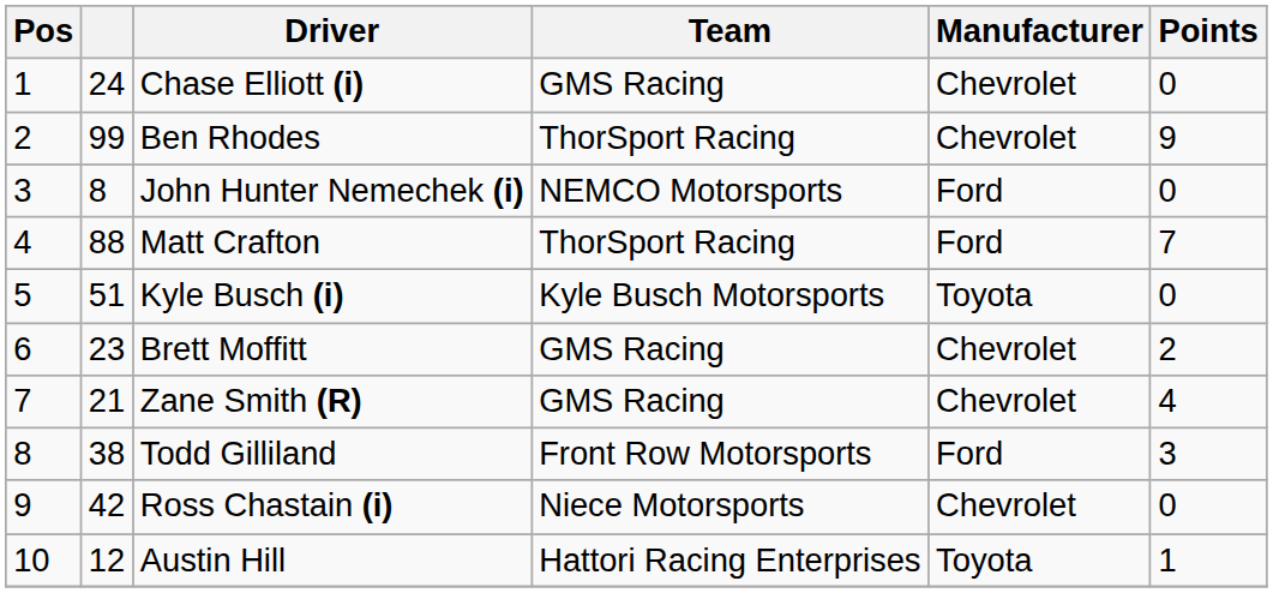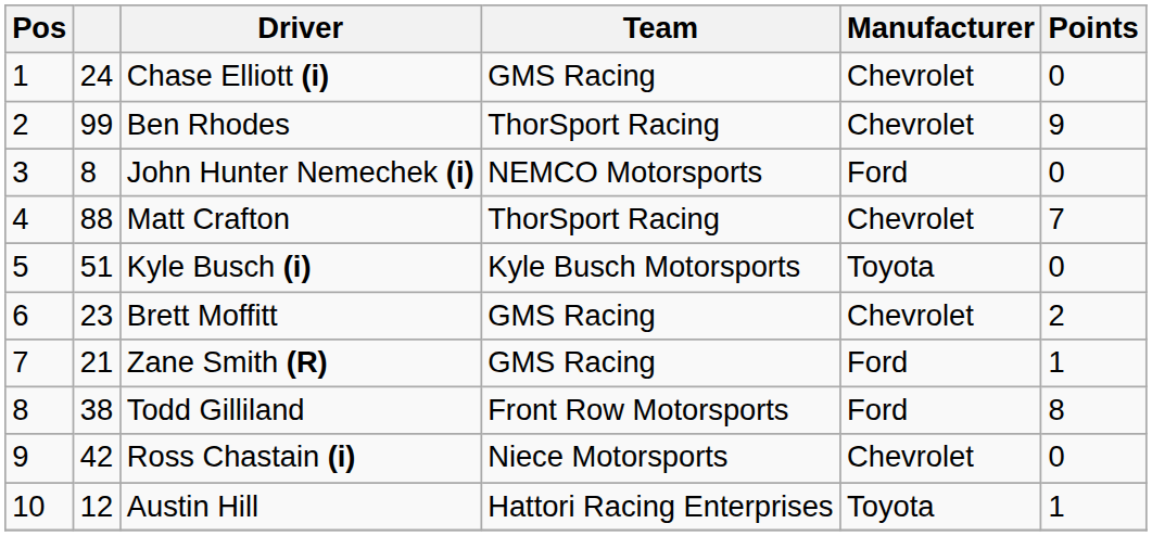Matt Crafton | Manufacturer: Ford -> Chevrolet
Zane Smith (R) | Manufacturer: Chevrolet -> Ford
Zane Smith (R) | Points: 4 -> 1
Todd Gilliland | Points: 3 -> 8
